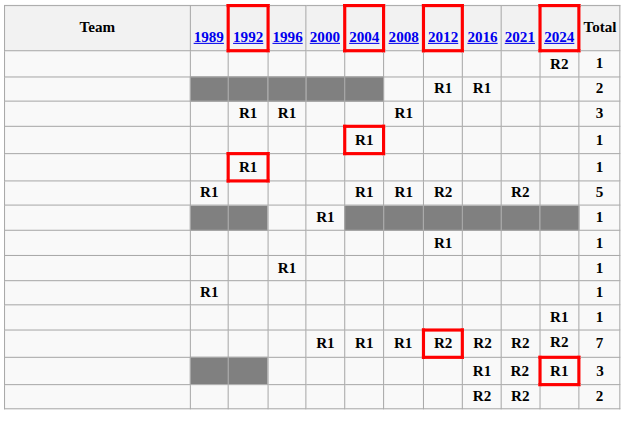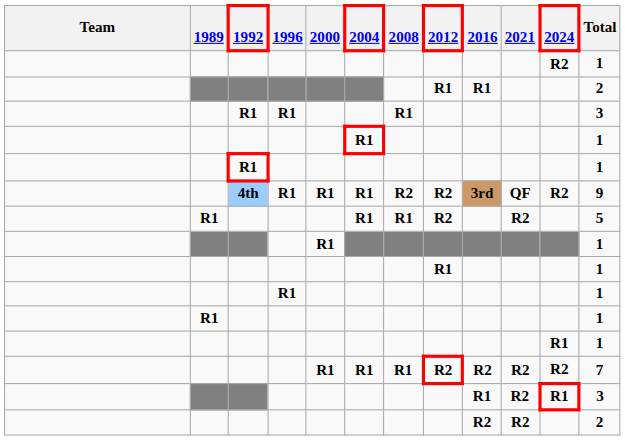+ row: 4th | R1 | R1 | R1 | R2 | R2 | 3rd | QF | R2 | 9
